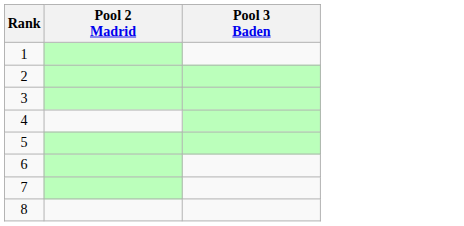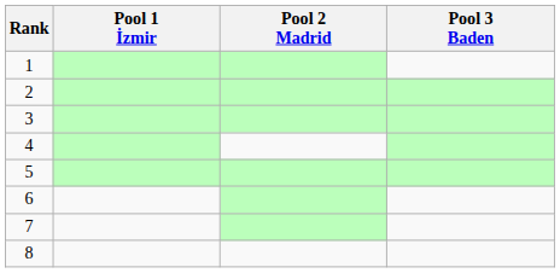+ column: Pool 1 İzmir
